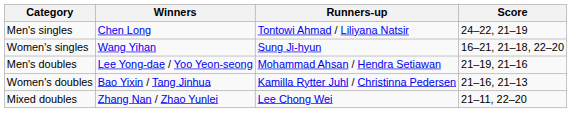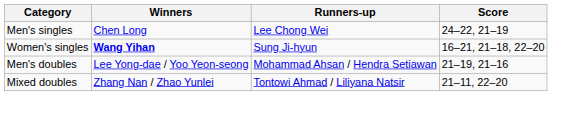Men's singles | Runners-up: Tontowi Ahmad / Liliyana Natsir -> Lee Chong Wei
Women's singles | Winners: normal -> bold
- row: Women's doubles | Bao Yixin / Tang Jinhua | Kamilla Rytter Juhl / Christinna Pedersen | 21–16, 21–13
Mixed doubles | Runners-up: Lee Chong Wei -> Tontowi Ahmad / Liliyana Natsir
